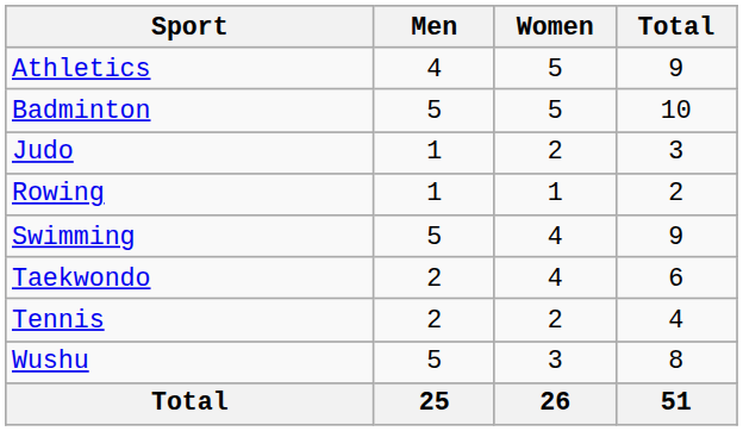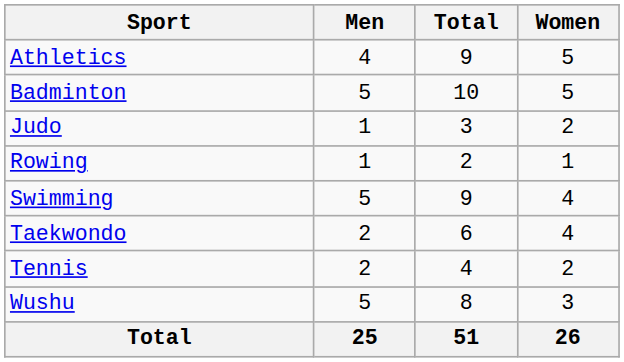columns swapped: Women <-> Total
